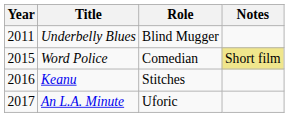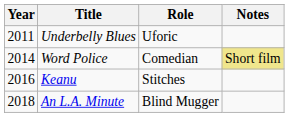Underbelly Blues | Role: Blind Mugger -> Uforic
Word Police | Year: 2015 -> 2014
An L.A. Minute | Year: 2017 -> 2018
An L.A. Minute | Role: Uforic -> Blind Mugger
